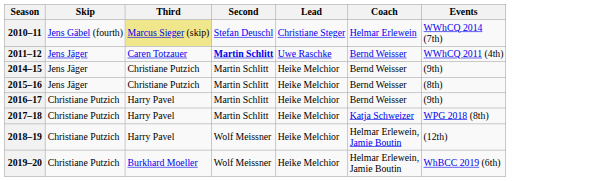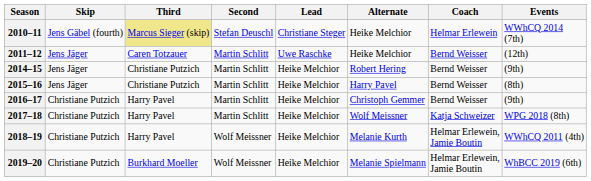+ column: Alternate | Heike Melchior | Heike Melchior | Robert Hering | Harry Pavel | Christoph Gemmer | Wolf Meissner | Melanie Kurth | Melanie Spielmann
2011–12 | Second: bold -> normal
2011–12 | Events: WWhCQ 2011 (4th) -> (12th)
2018–19 | Events: (12th) -> WWhCQ 2011 (4th)
